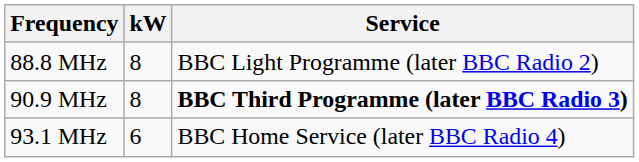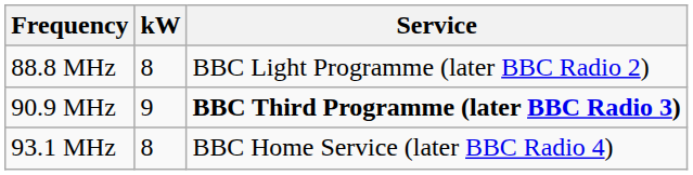90.9 MHz | kW: 8 -> 9
93.1 MHz | kW: 6 -> 8
